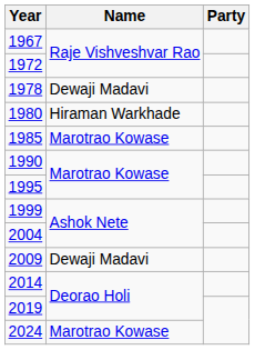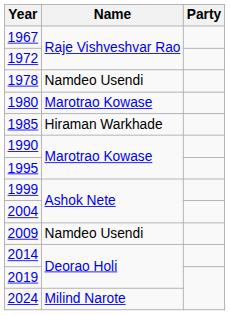1978 | Name: Dewaji Madavi -> Namdeo Usendi
1980 | Name: Hiraman Warkhade -> Marotrao Kowase
1985 | Name: Marotrao Kowase -> Hiraman Warkhade
2009 | Name: Dewaji Madavi -> Namdeo Usendi
2024 | Name: Marotrao Kowase -> Milind Narote
